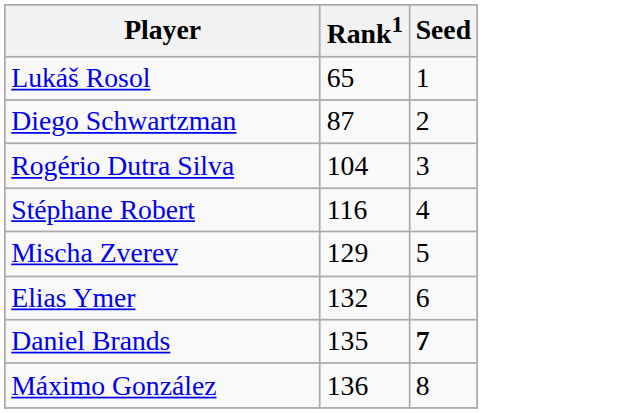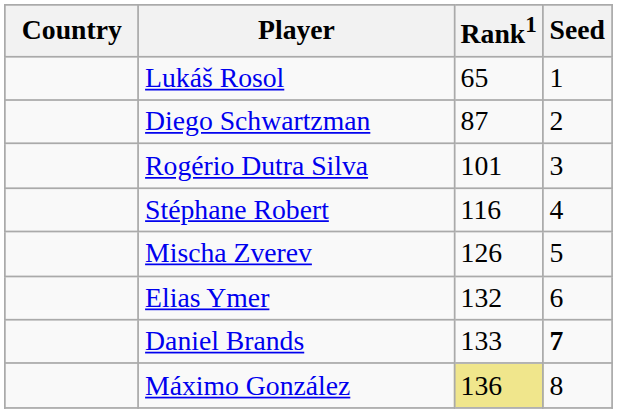+ column: Country
Rogério Dutra Silva | Rank1: 104 -> 101
Mischa Zverev | Rank1: 129 -> 126
Daniel Brands | Rank1: 135 -> 133
Máximo González | Rank1: no background -> khaki background
